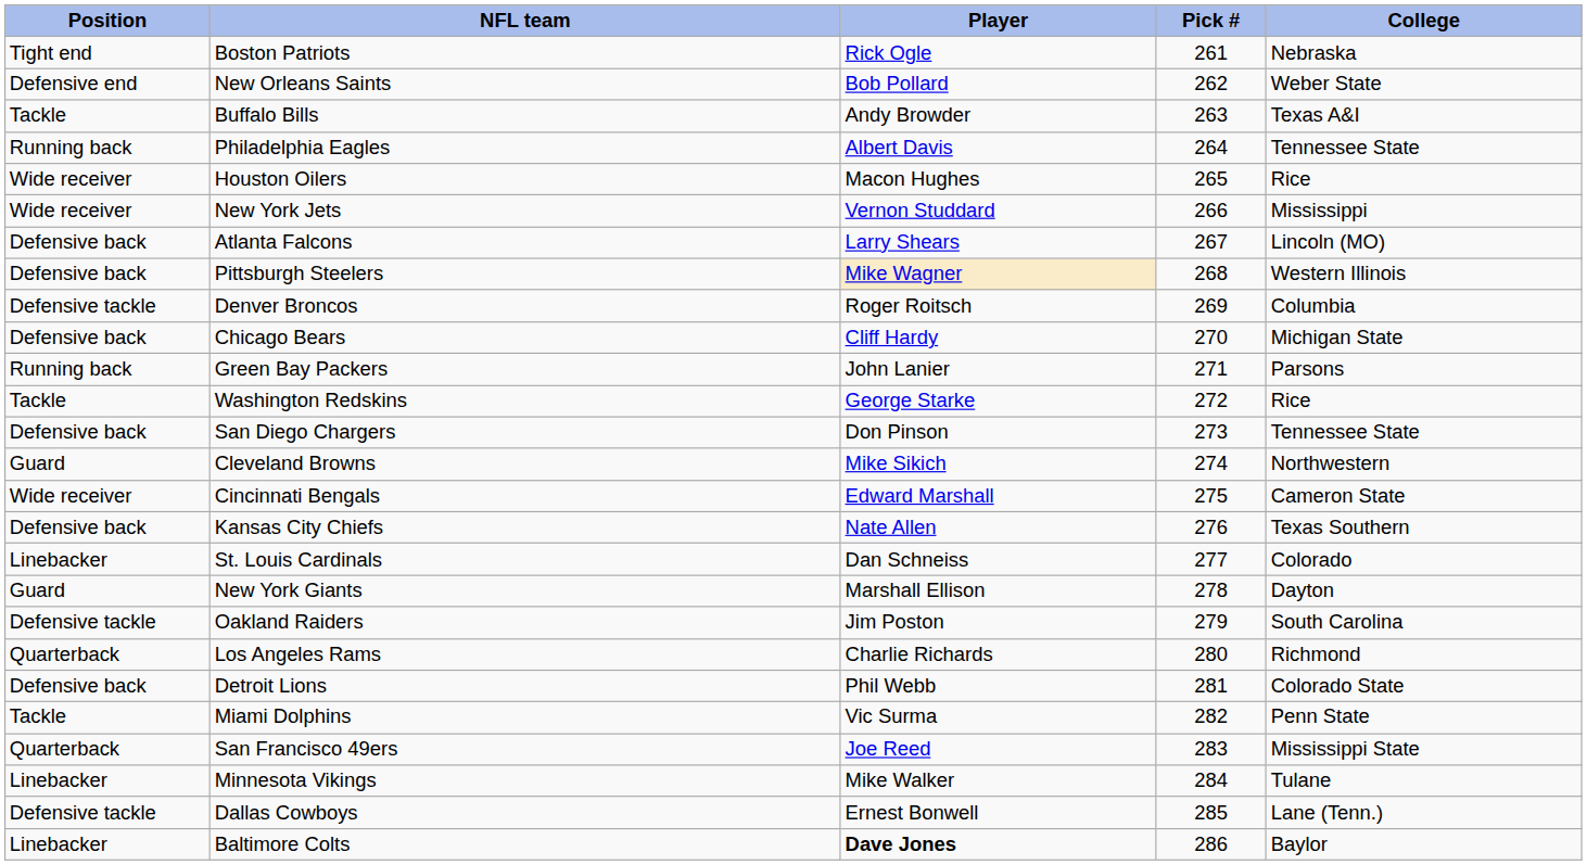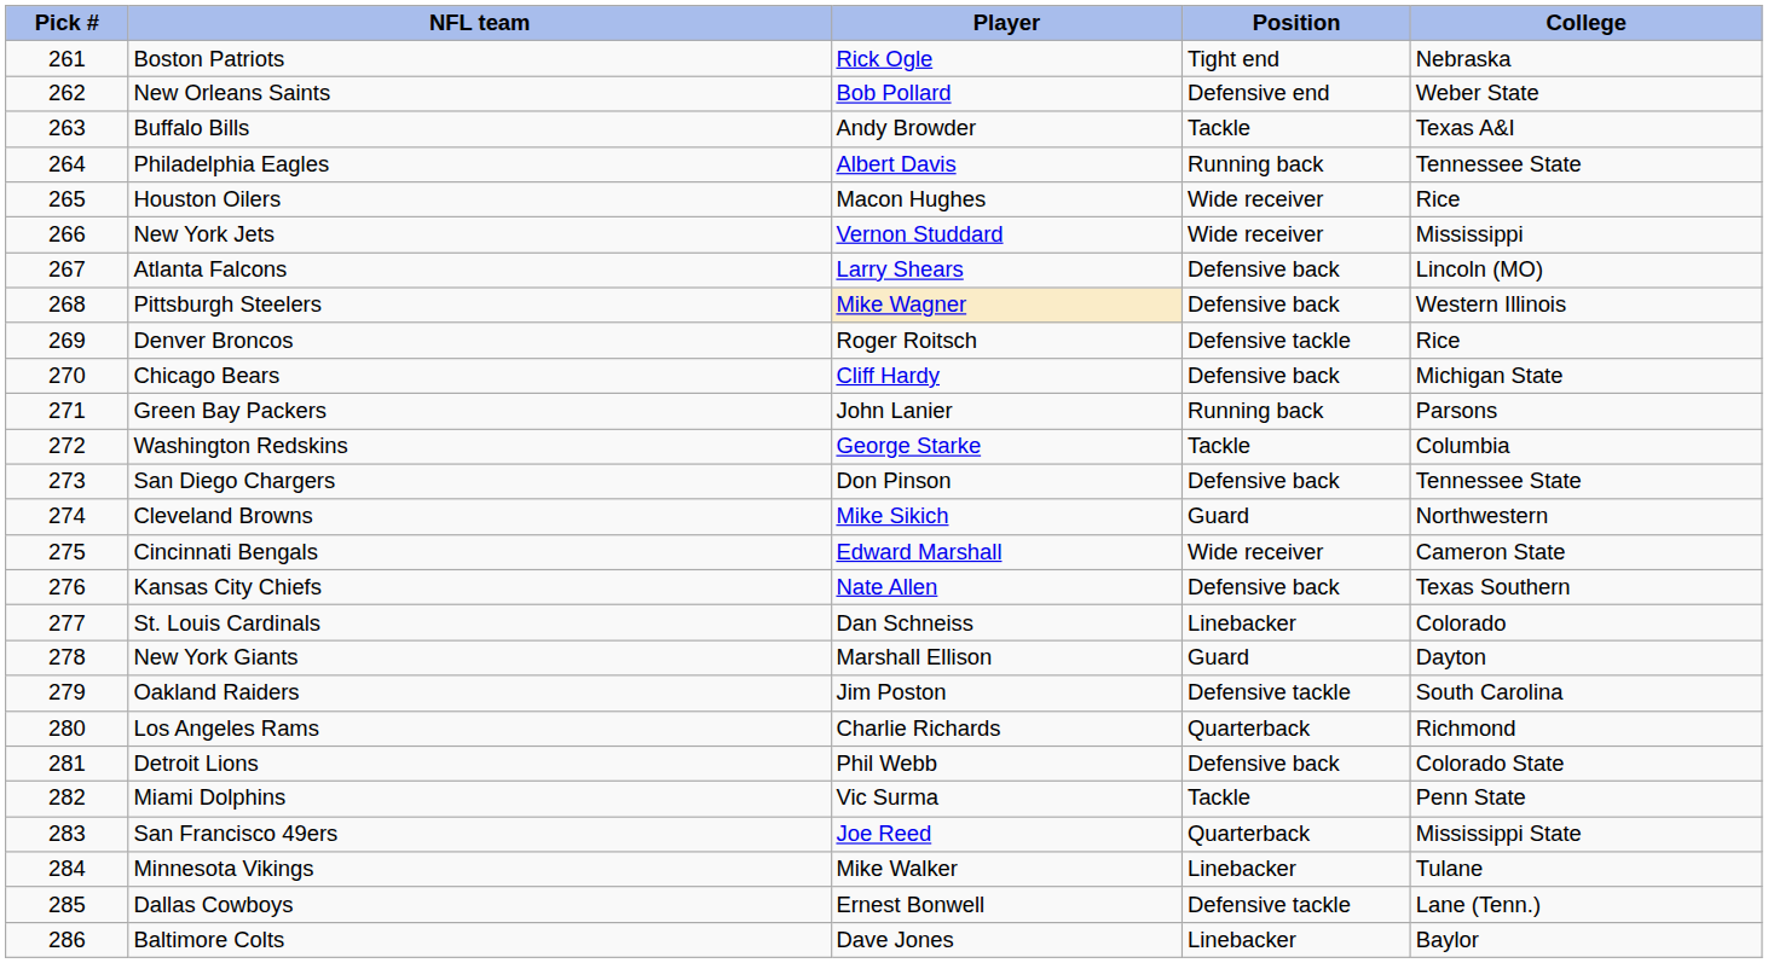columns swapped: Pick # <-> Position
Denver Broncos | College: Columbia -> Rice
Washington Redskins | College: Rice -> Columbia
Baltimore Colts | Player: bold -> normal
